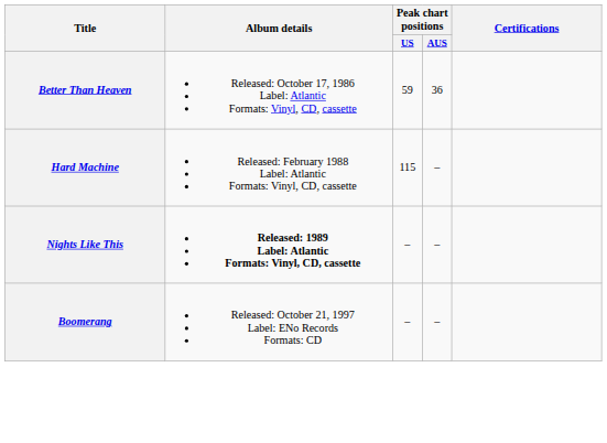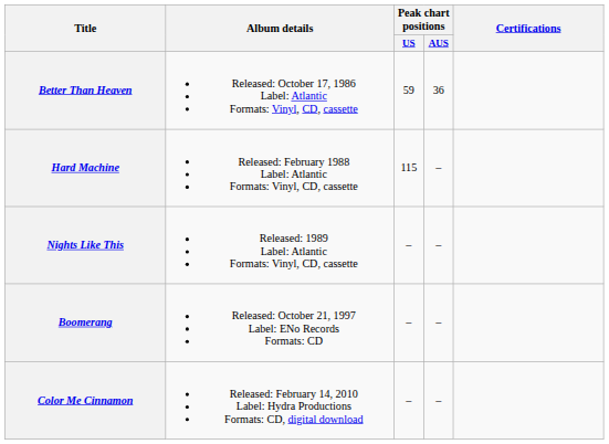Nights Like This | Album details: bold -> normal
+ row: Color Me Cinnamon | Released: February 14, 2010 Label: Hydra Productions Formats: CD, digital download | – | –
